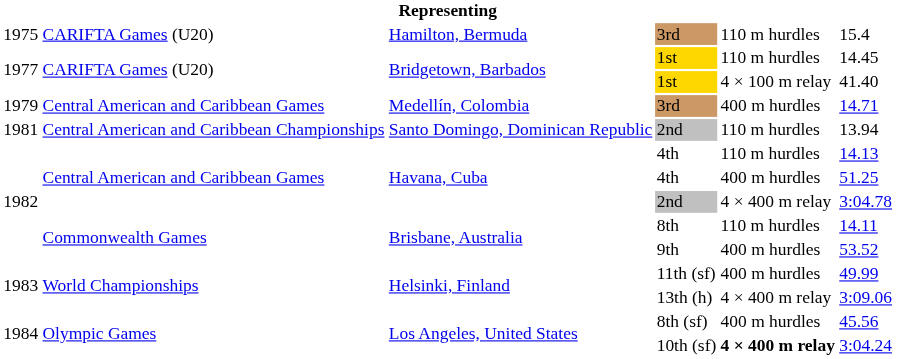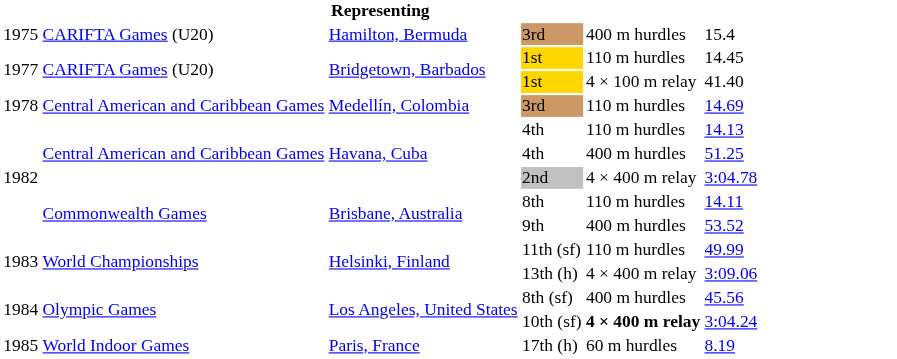Hamilton, Bermuda / 3rd | column 5: 110 m hurdles -> 400 m hurdles
Medellín, Colombia / 3rd | column 1: 1979 -> 1978
Medellín, Colombia / 3rd | column 5: 400 m hurdles -> 110 m hurdles
Medellín, Colombia / 3rd | column 6: 14.71 -> 14.69
- row: 1981 | Central American and Caribbean Championships | Santo Domingo, Dominican Republic | 2nd | 110 m hurdles | 13.94
11th (sf) | column 5: 400 m hurdles -> 110 m hurdles
+ row: 1985 | World Indoor Games | Paris, France | 17th (h) | 60 m hurdles | 8.19
